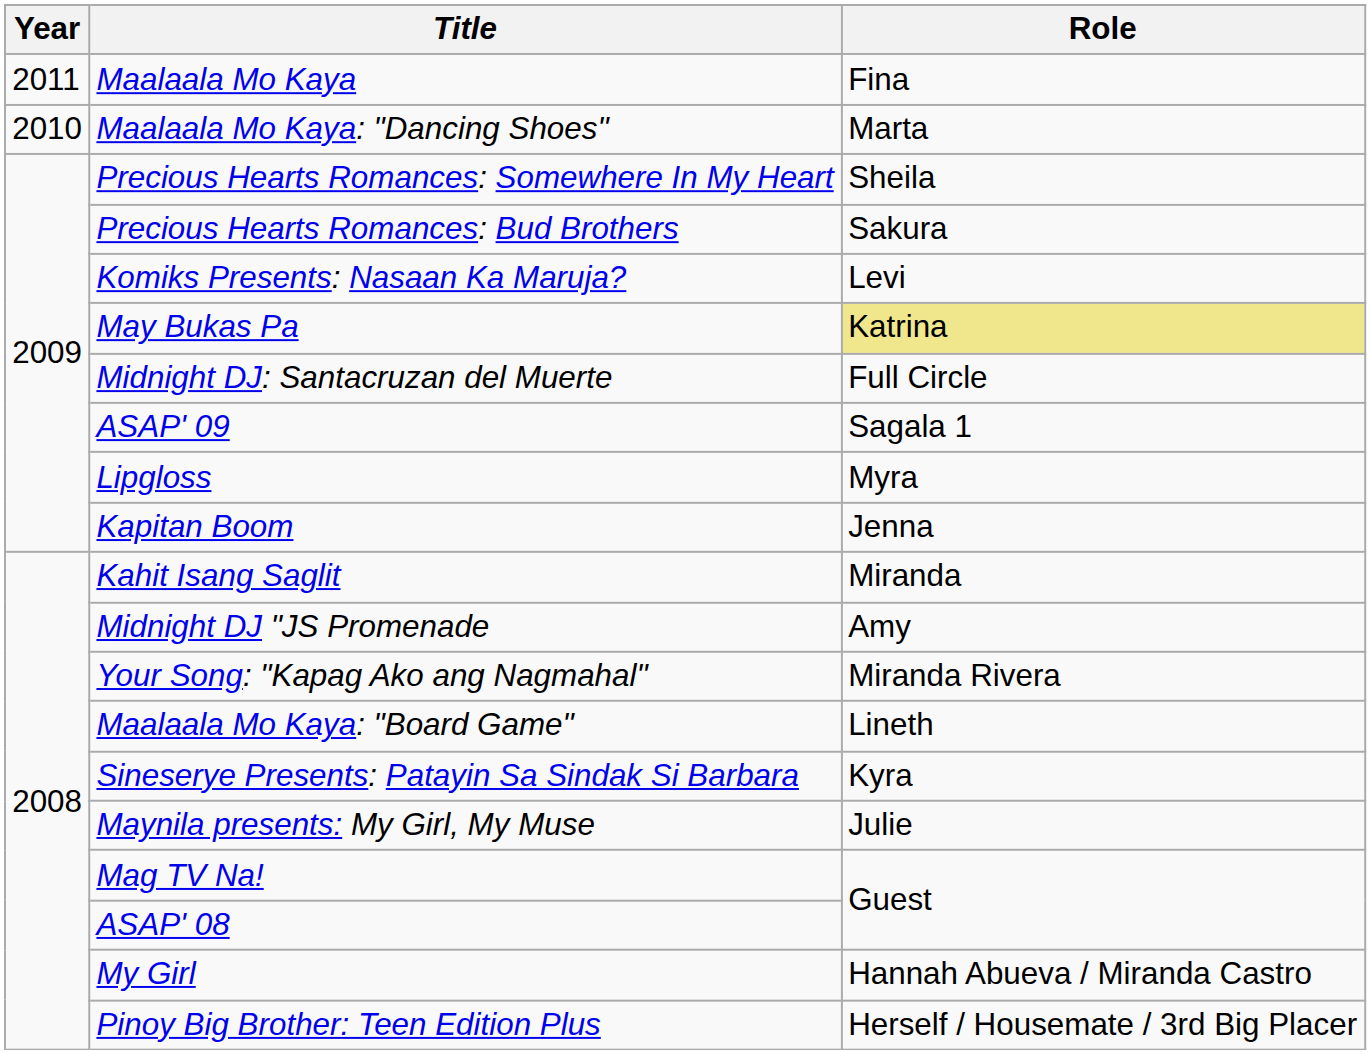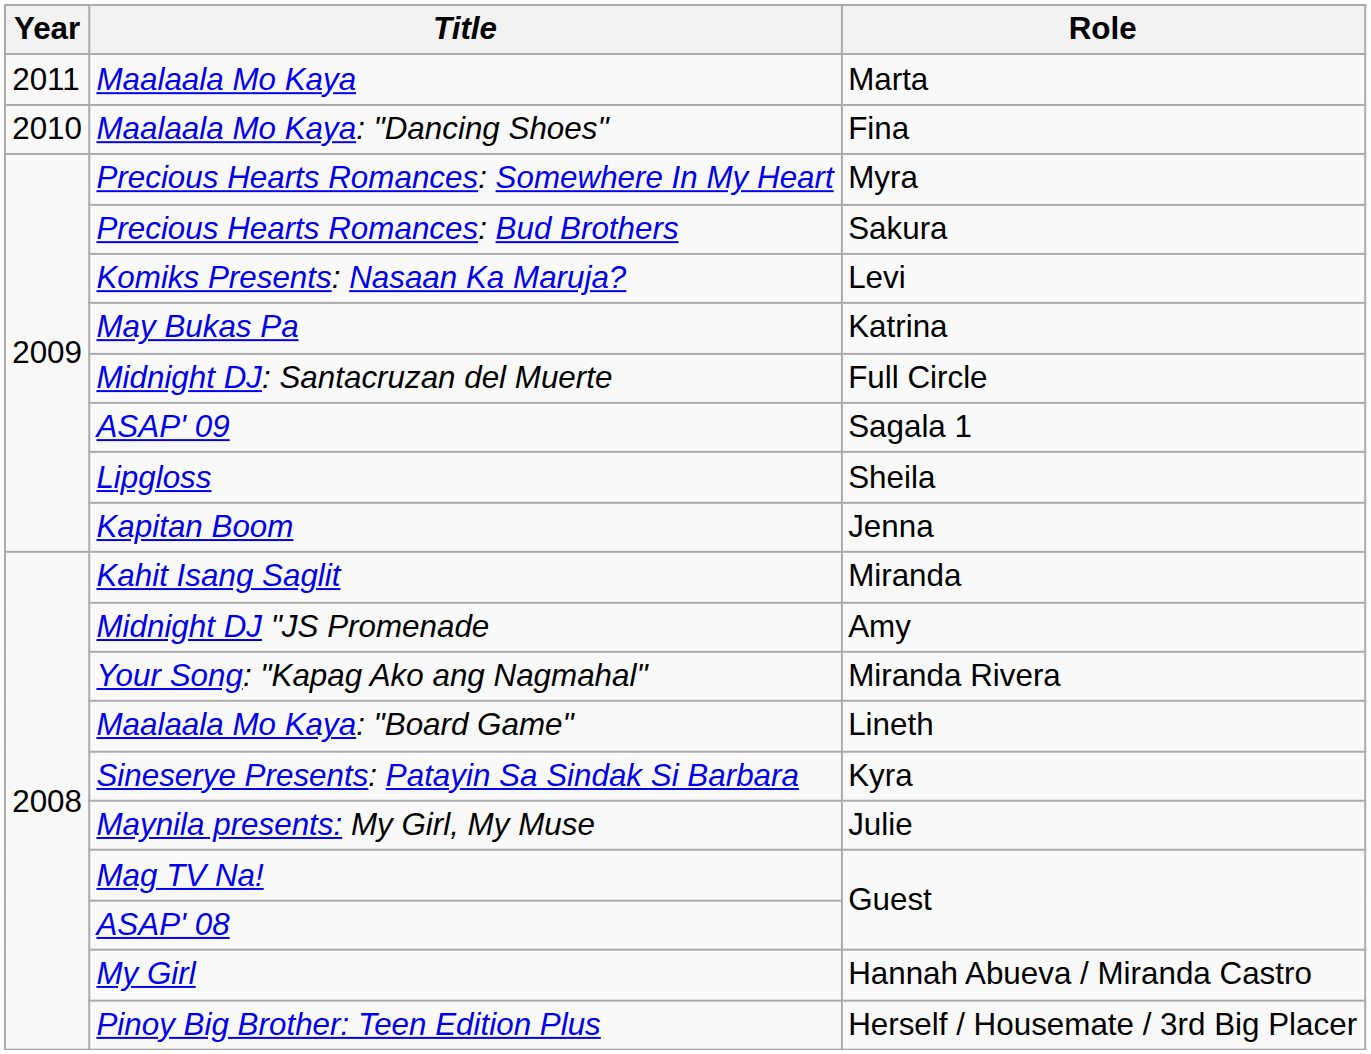Maalaala Mo Kaya | Role: Fina -> Marta
Maalaala Mo Kaya: "Dancing Shoes" | Role: Marta -> Fina
Precious Hearts Romances: Somewhere In My Heart | Role: Sheila -> Myra
May Bukas Pa | Role: khaki background -> no background
Lipgloss | Role: Myra -> Sheila
